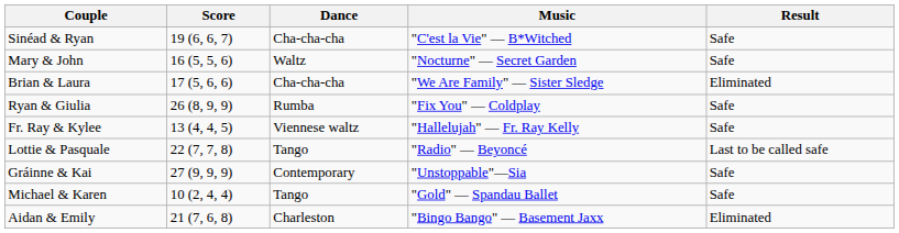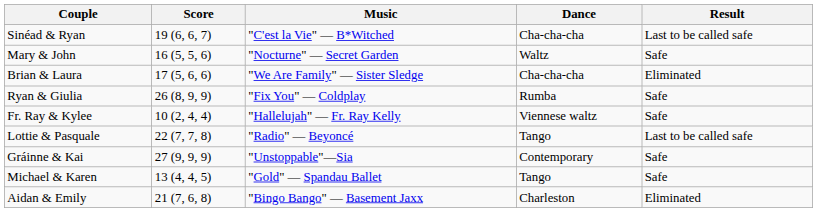columns swapped: Dance <-> Music
Sinéad & Ryan | Result: Safe -> Last to be called safe
Fr. Ray & Kylee | Score: 13 (4, 4, 5) -> 10 (2, 4, 4)
Michael & Karen | Score: 10 (2, 4, 4) -> 13 (4, 4, 5)
